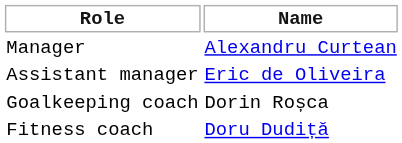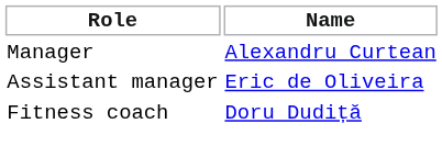- row: Goalkeeping coach | Dorin Roșca
